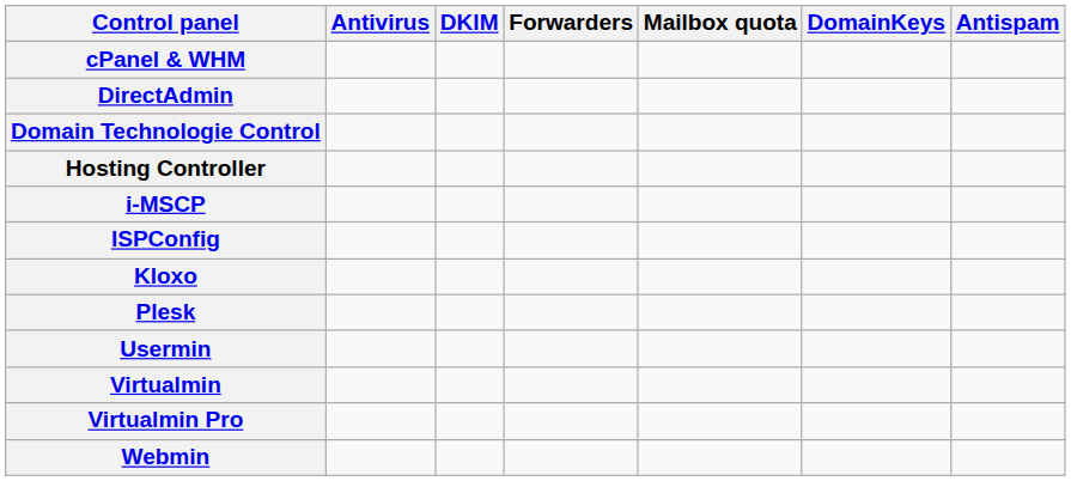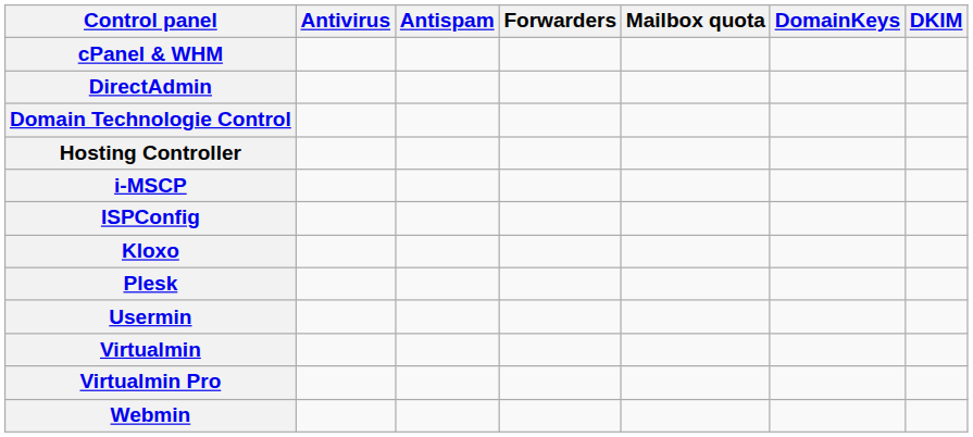columns swapped: Antispam <-> DKIM
